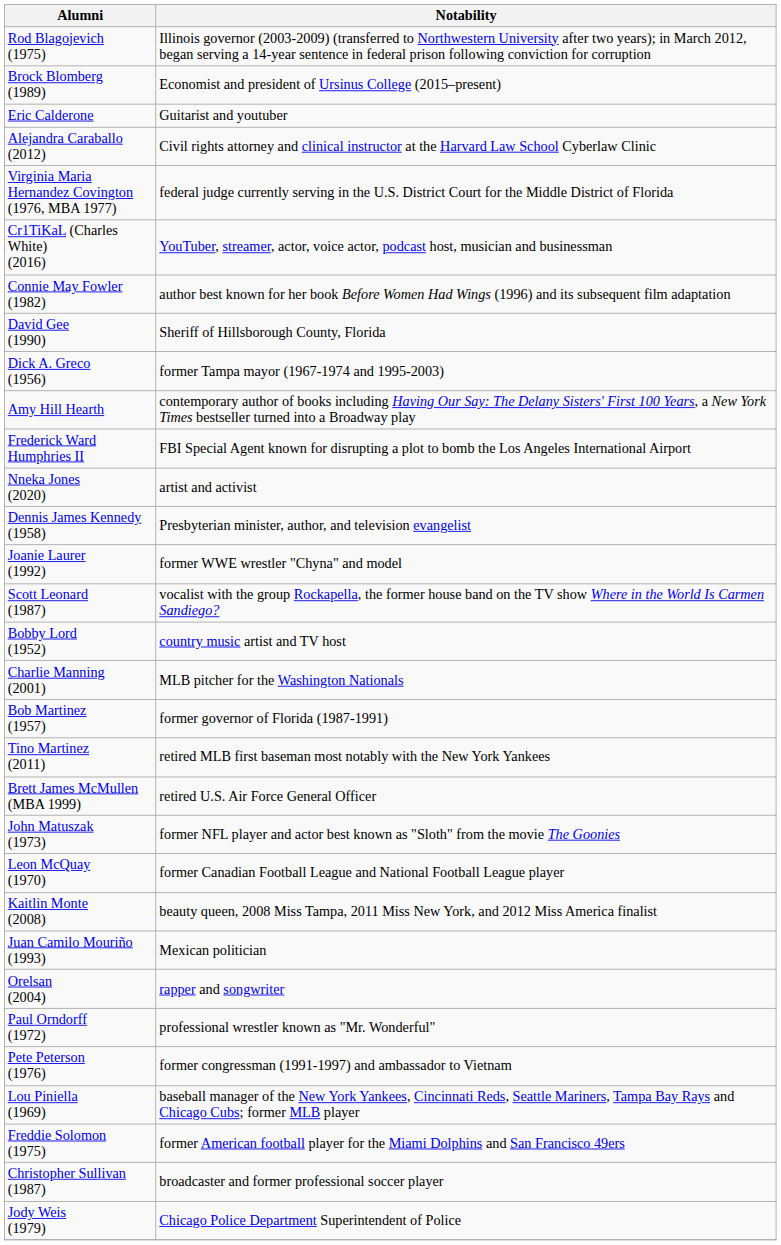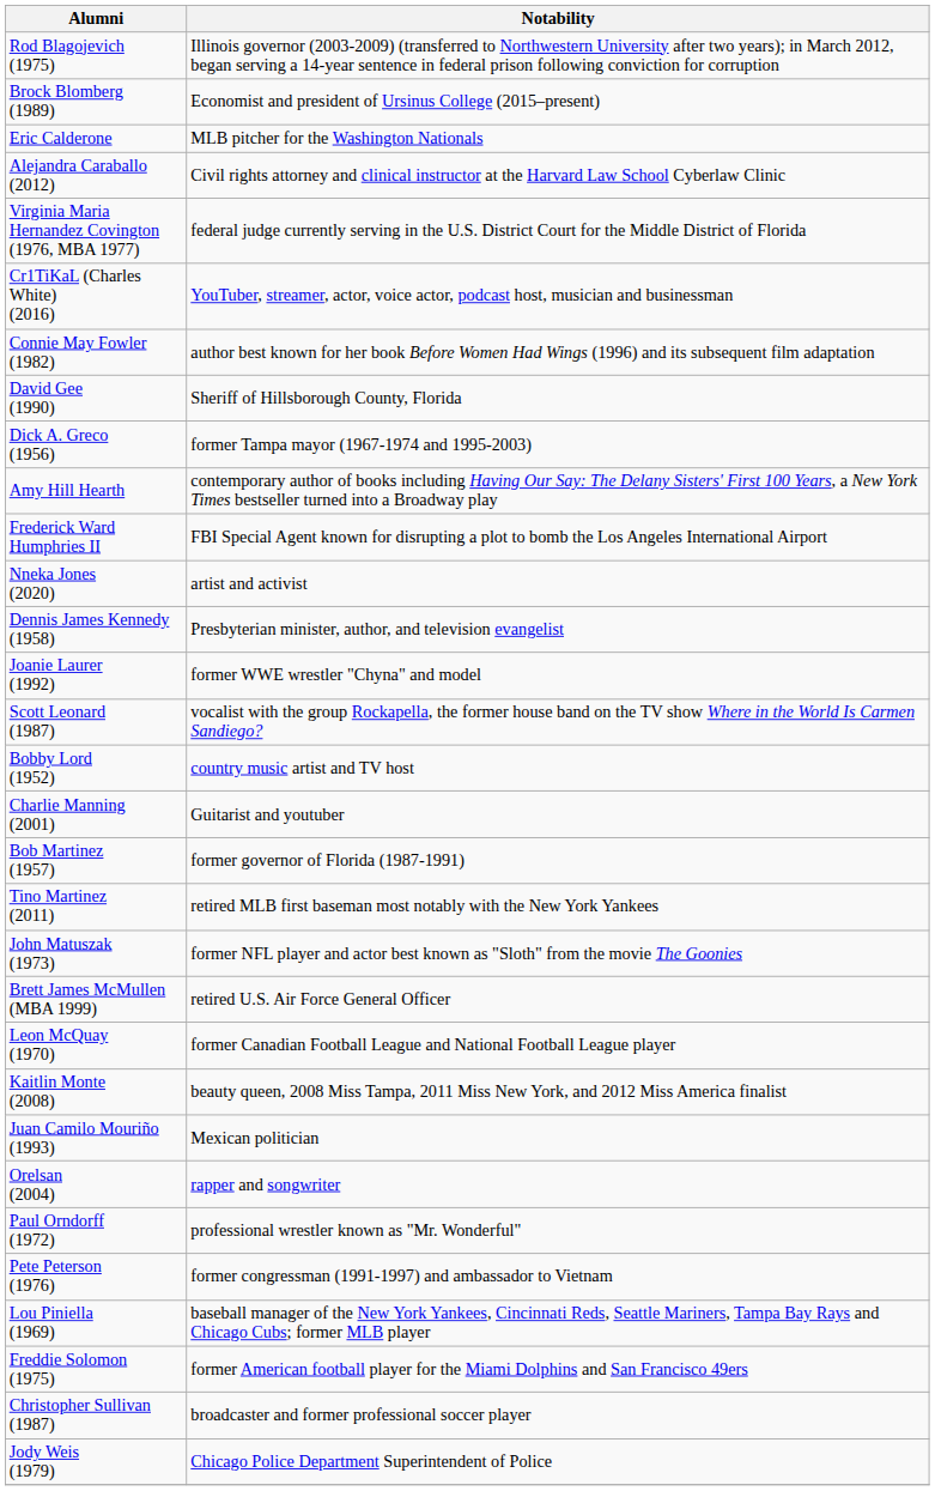Eric Calderone | Notability: Guitarist and youtuber -> MLB pitcher for the Washington Nationals
Charlie Manning (2001) | Notability: MLB pitcher for the Washington Nationals -> Guitarist and youtuber
rows swapped: John Matuszak (1973) <-> Brett James McMullen (MBA 1999)
